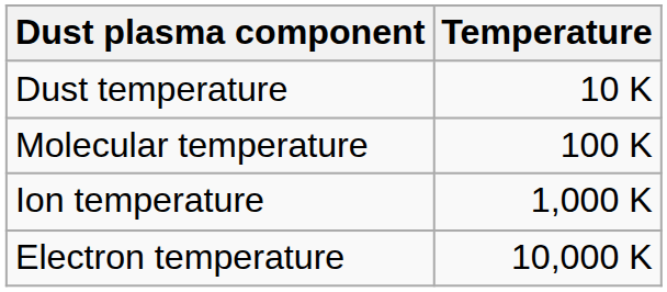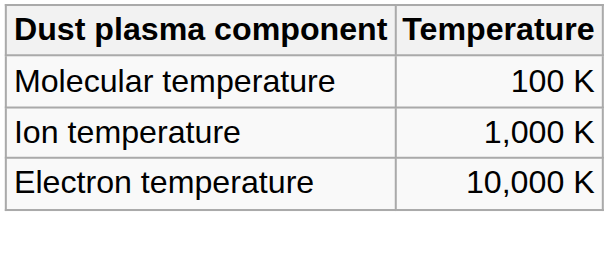- row: Dust temperature | 10 K
